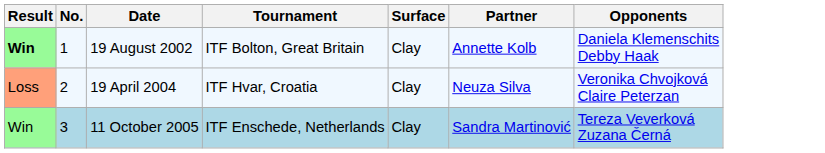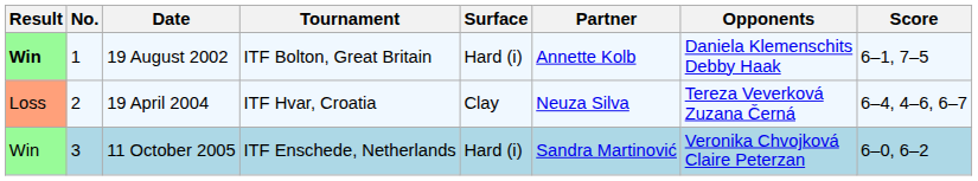+ column: Score | 6–1, 7–5 | 6–4, 4–6, 6–7 | 6–0, 6–2
19 August 2002 | Surface: Clay -> Hard (i)
19 April 2004 | Opponents: Veronika Chvojková Claire Peterzan -> Tereza Veverková Zuzana Černá
11 October 2005 | Surface: Clay -> Hard (i)
11 October 2005 | Opponents: Tereza Veverková Zuzana Černá -> Veronika Chvojková Claire Peterzan
